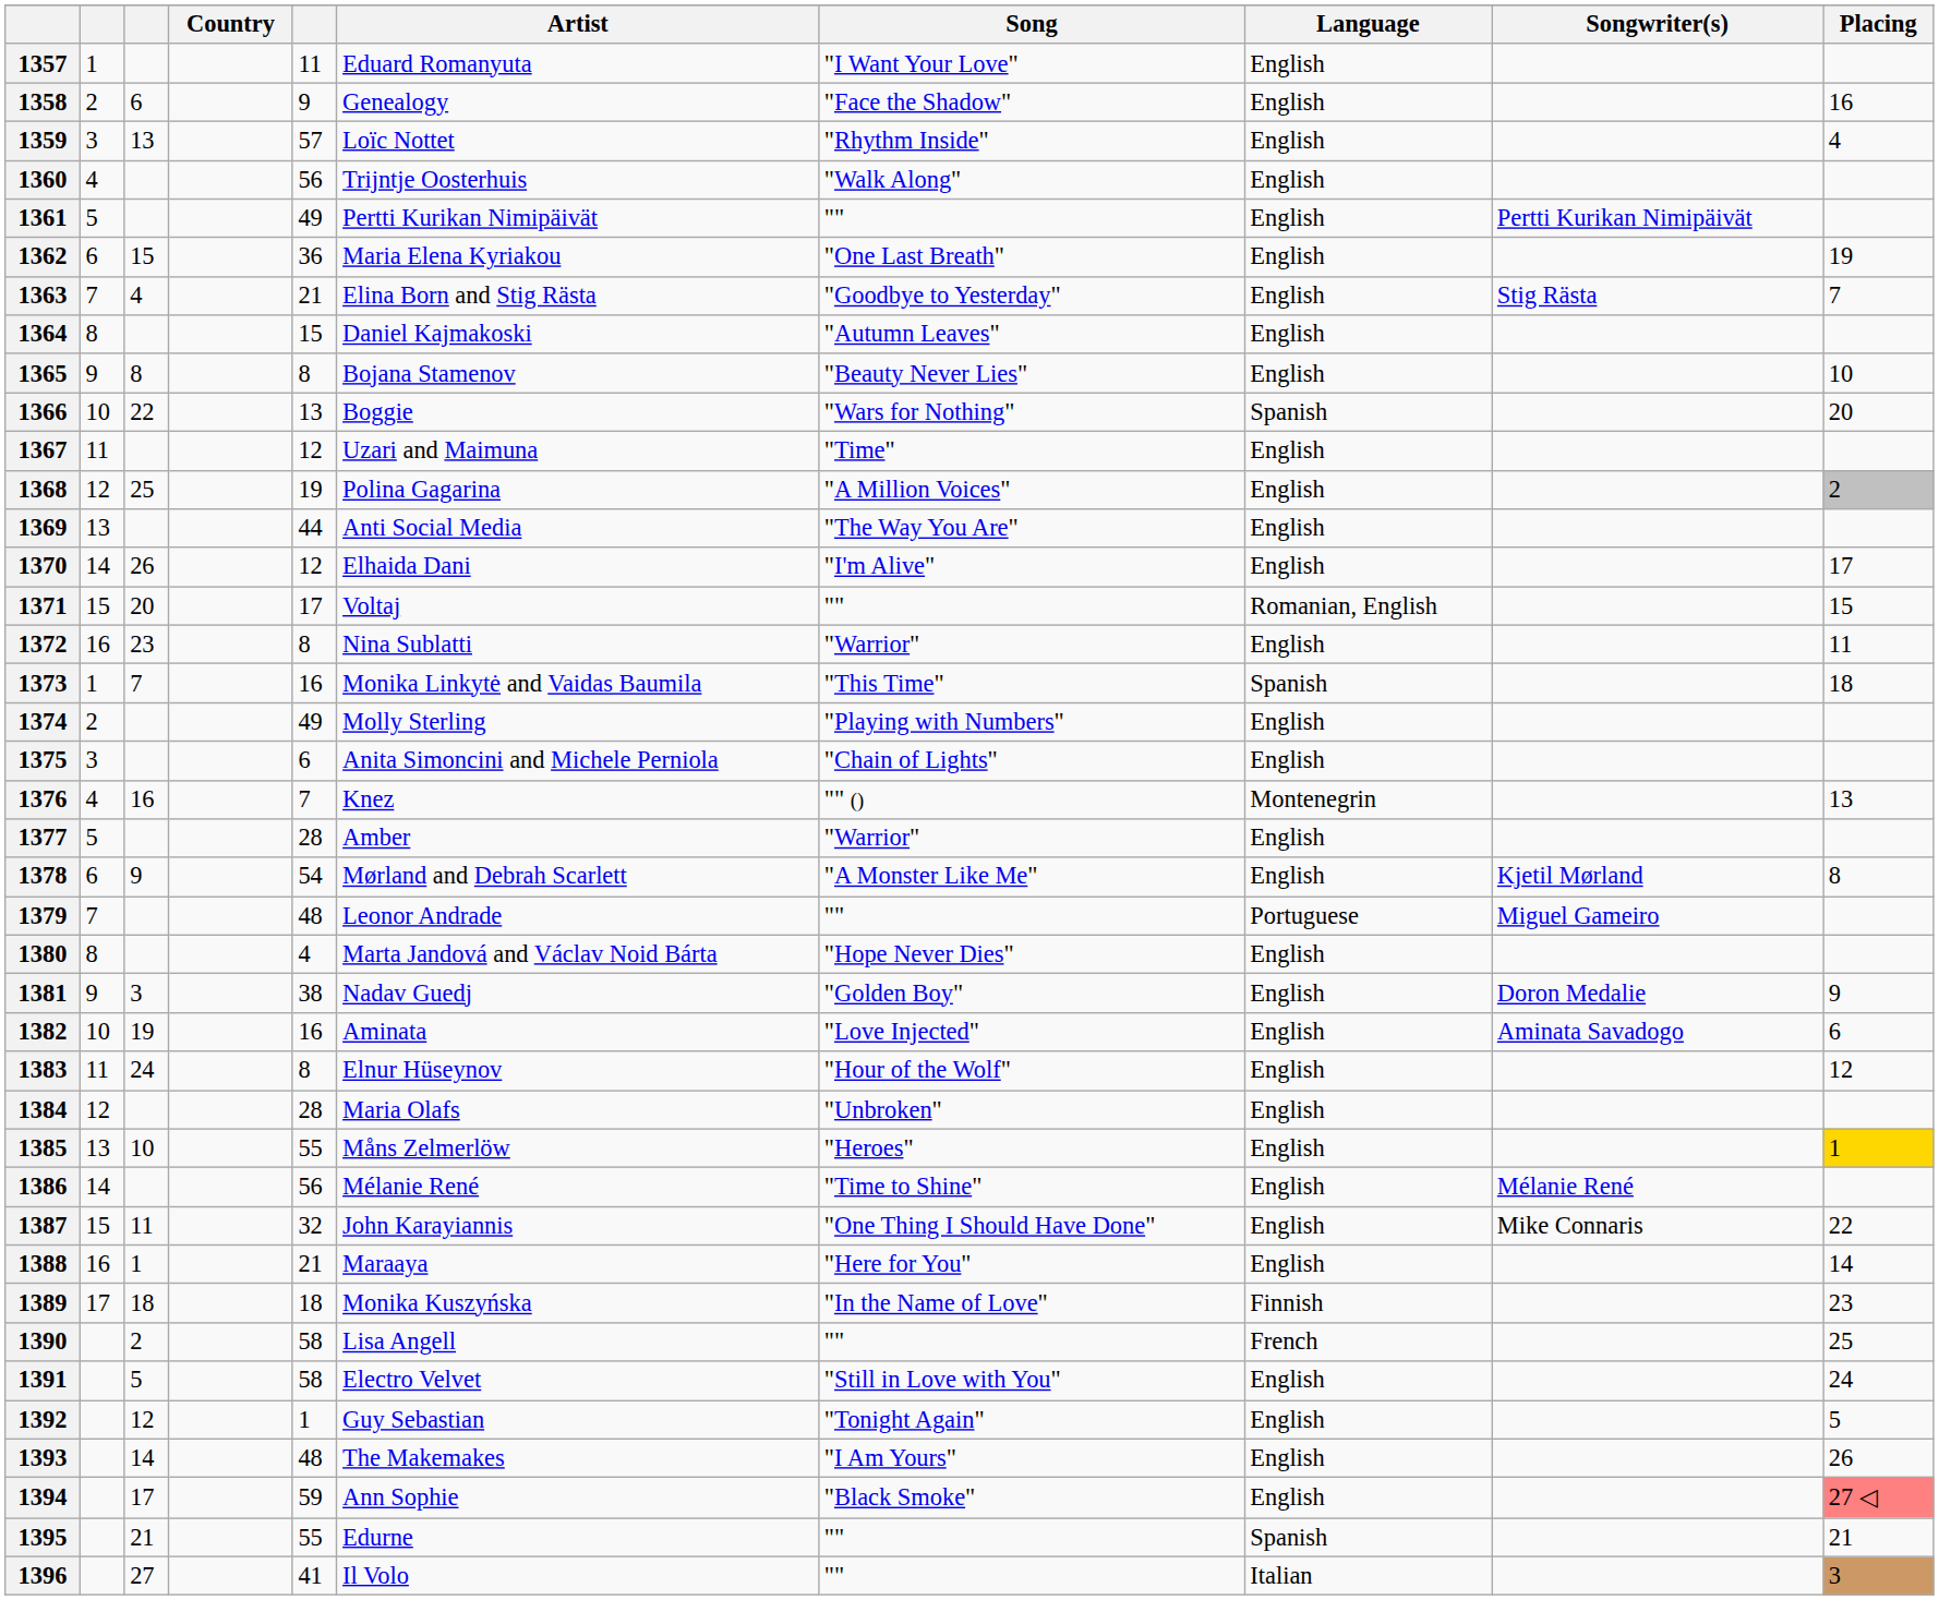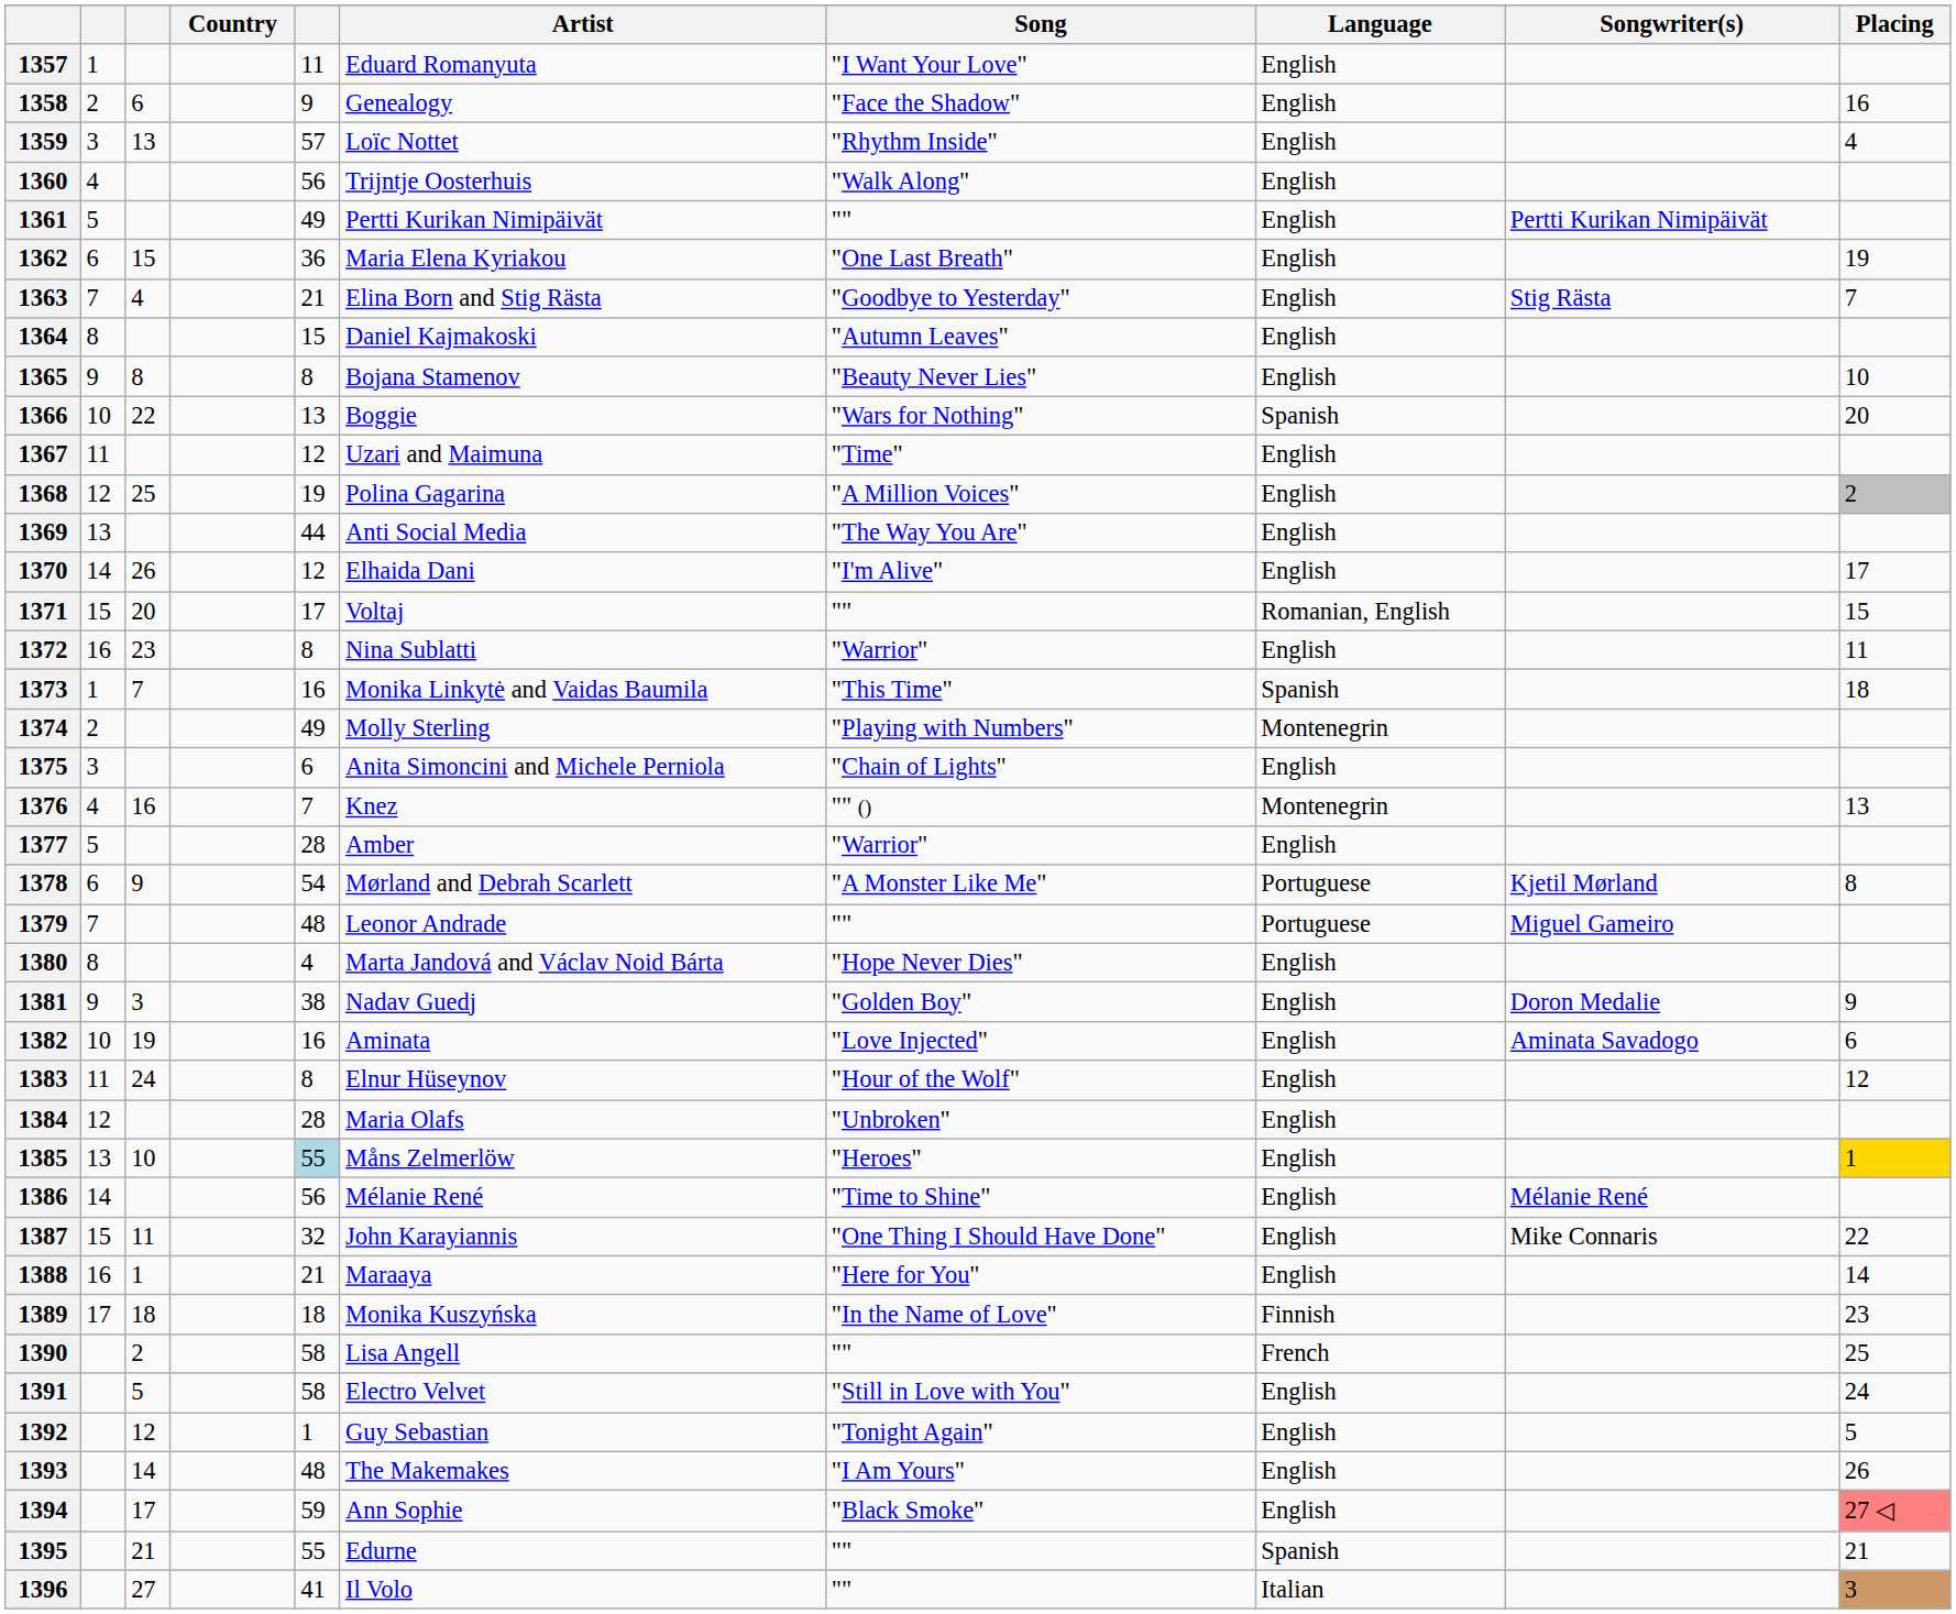1374 | Language: English -> Montenegrin
1378 | Language: English -> Portuguese
1385 | column 5: no background -> lightblue background
